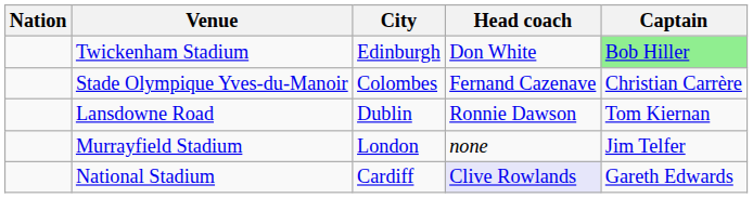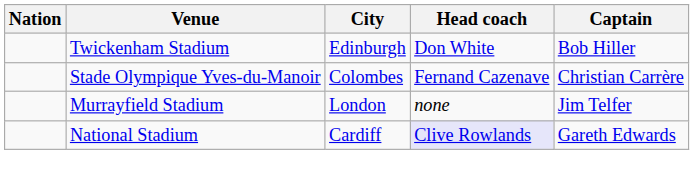Twickenham Stadium | Captain: lightgreen background -> no background
- row: Lansdowne Road | Dublin | Ronnie Dawson | Tom Kiernan
